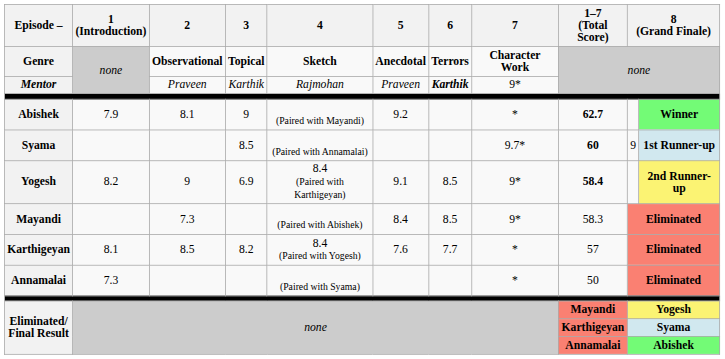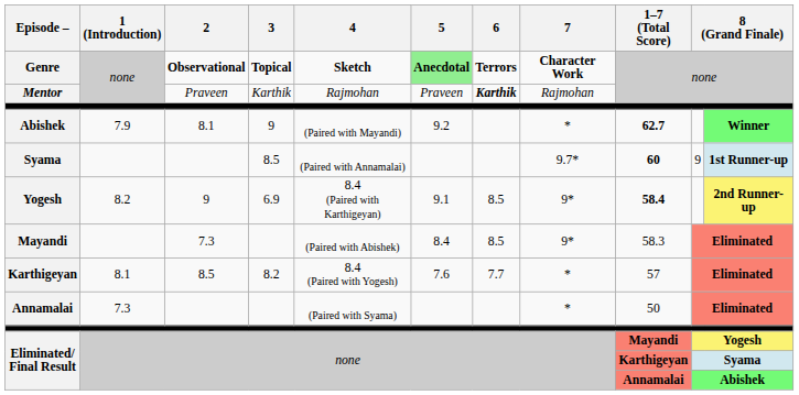Genre | 5: no background -> lightgreen background
Mentor | 7: 9* -> Rajmohan
